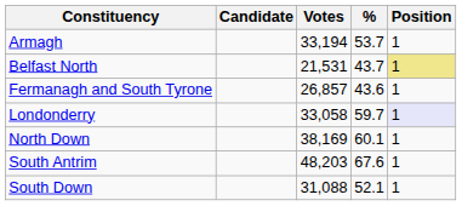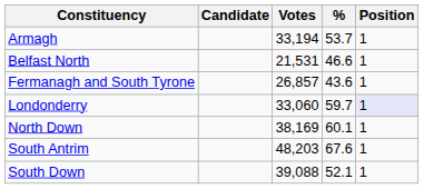Belfast North | %: 43.7 -> 46.6
Belfast North | Position: khaki background -> no background
Londonderry | Votes: 33,058 -> 33,060
South Down | Votes: 31,088 -> 39,088
